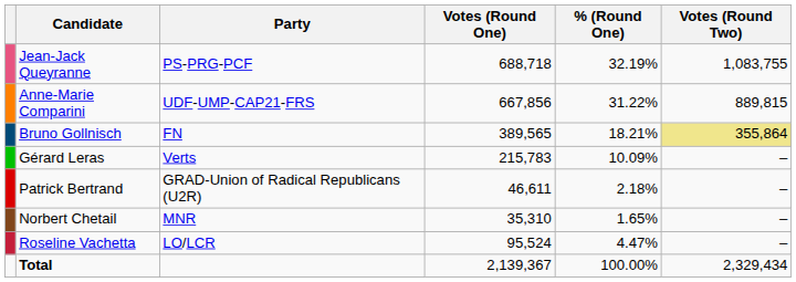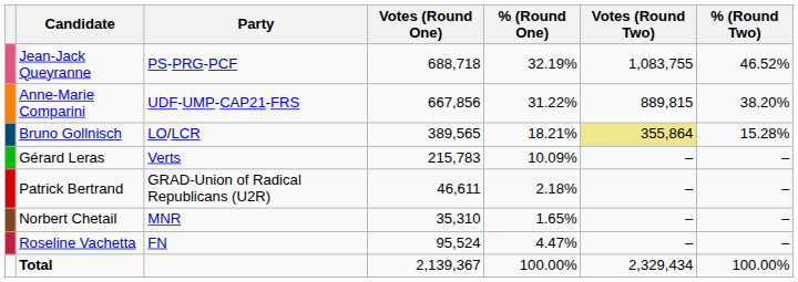+ column: % (Round Two) | 46.52% | 38.20% | 15.28% | – | – | – | – | 100.00%
Bruno Gollnisch | Party: FN -> LO/LCR
Roseline Vachetta | Party: LO/LCR -> FN
